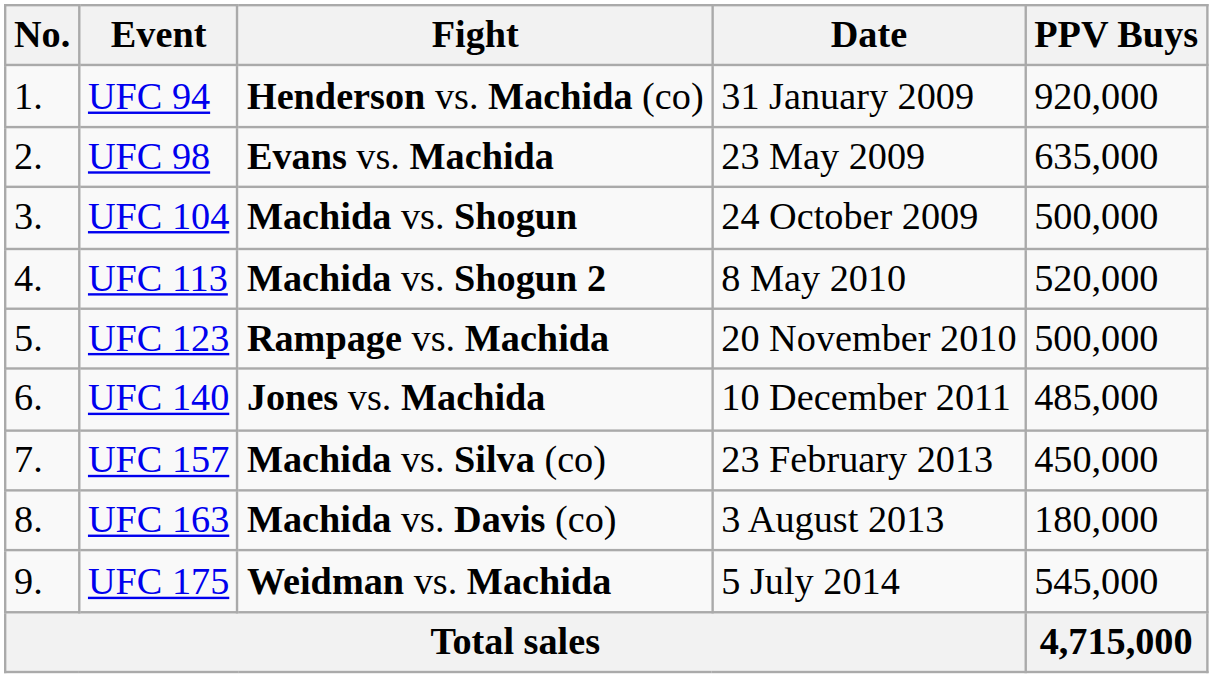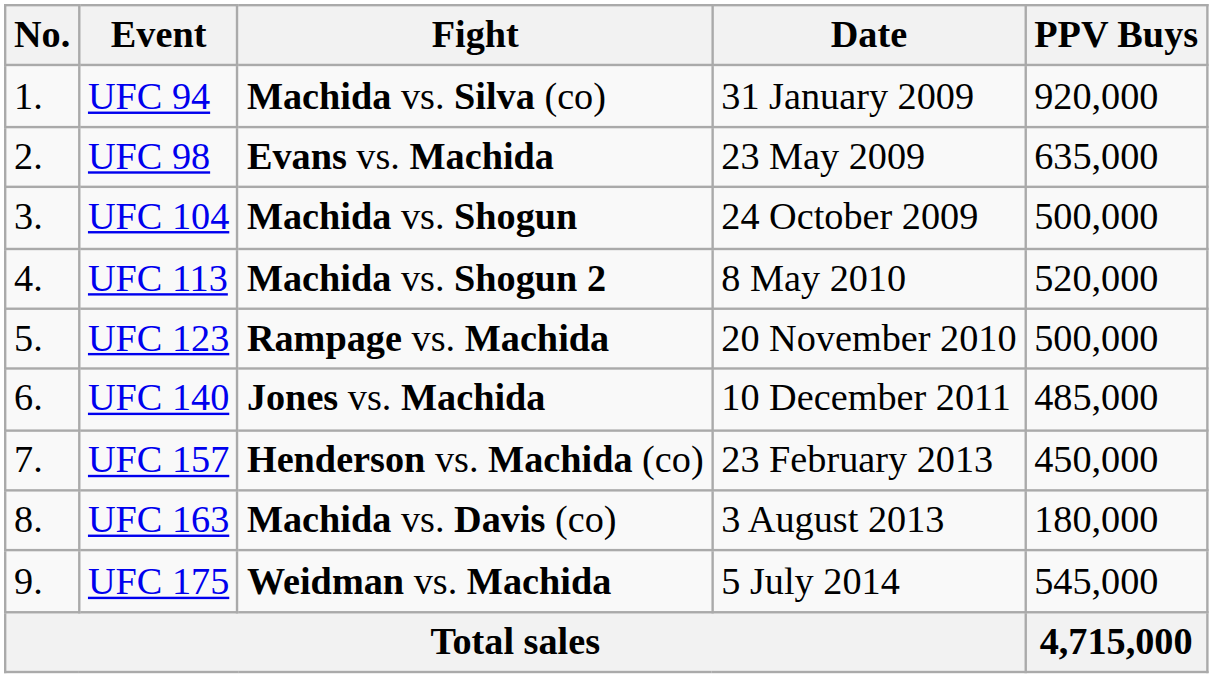UFC 94 | Fight: Henderson vs. Machida (co) -> Machida vs. Silva (co)
UFC 157 | Fight: Machida vs. Silva (co) -> Henderson vs. Machida (co)
